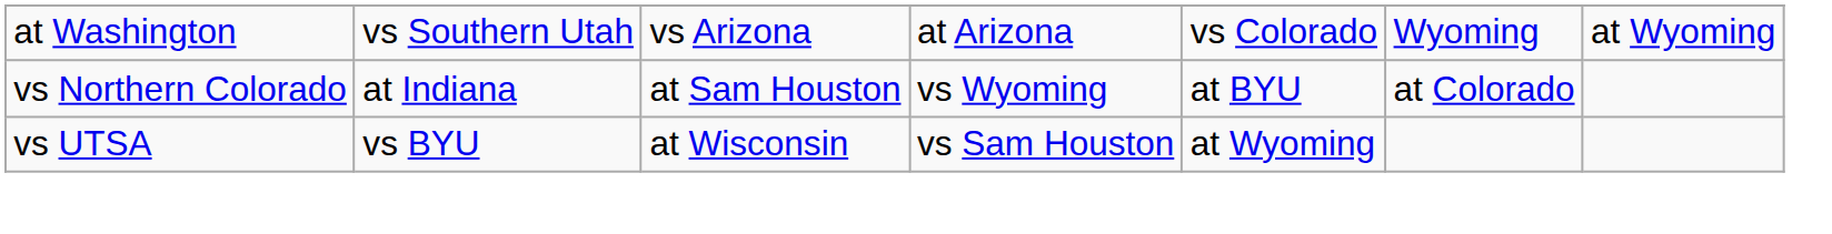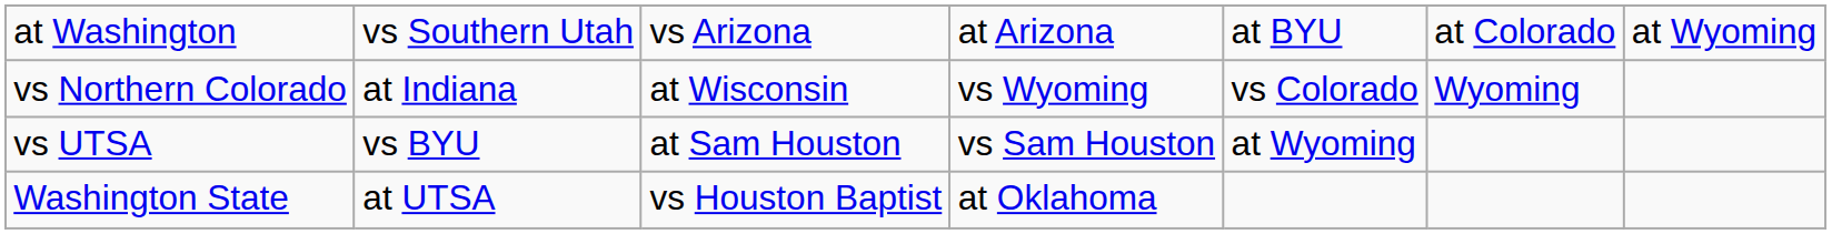at Washington | column 5: vs Colorado -> at BYU
at Washington | column 6: Wyoming -> at Colorado
vs Northern Colorado | column 3: at Sam Houston -> at Wisconsin
vs Northern Colorado | column 5: at BYU -> vs Colorado
vs Northern Colorado | column 6: at Colorado -> Wyoming
vs UTSA | column 3: at Wisconsin -> at Sam Houston
+ row: Washington State | at UTSA | vs Houston Baptist | at Oklahoma
